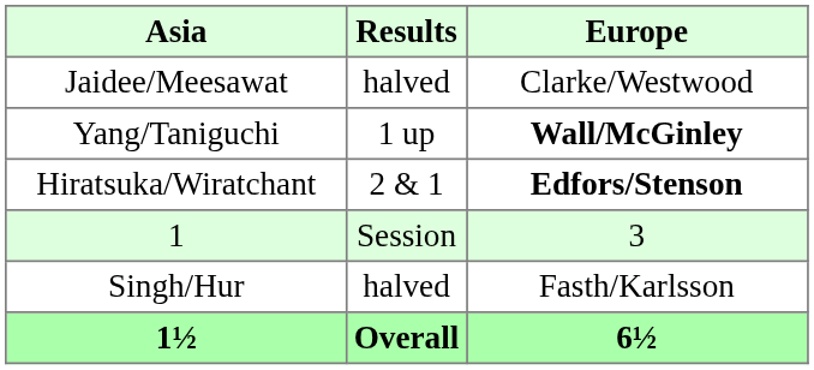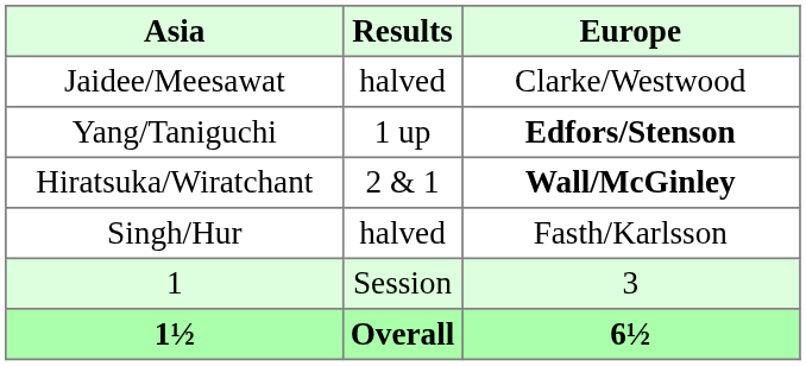Yang/Taniguchi | Europe: Wall/McGinley -> Edfors/Stenson
Hiratsuka/Wiratchant | Europe: Edfors/Stenson -> Wall/McGinley
rows swapped: Singh/Hur <-> 1
